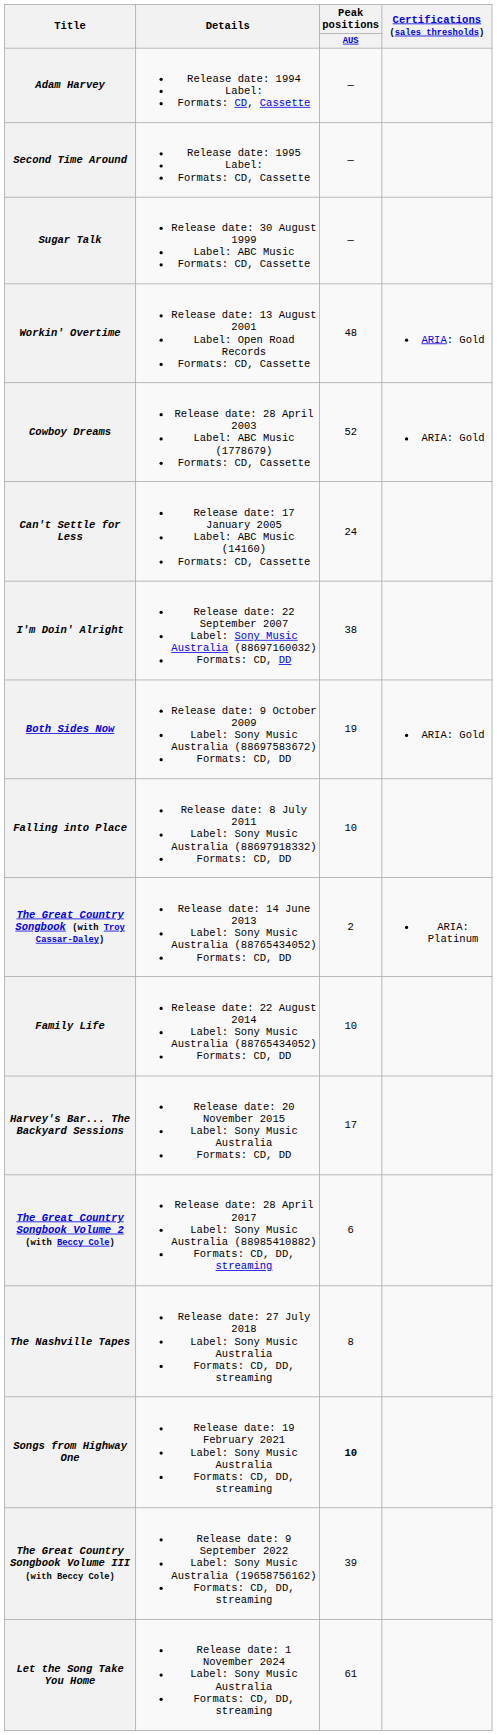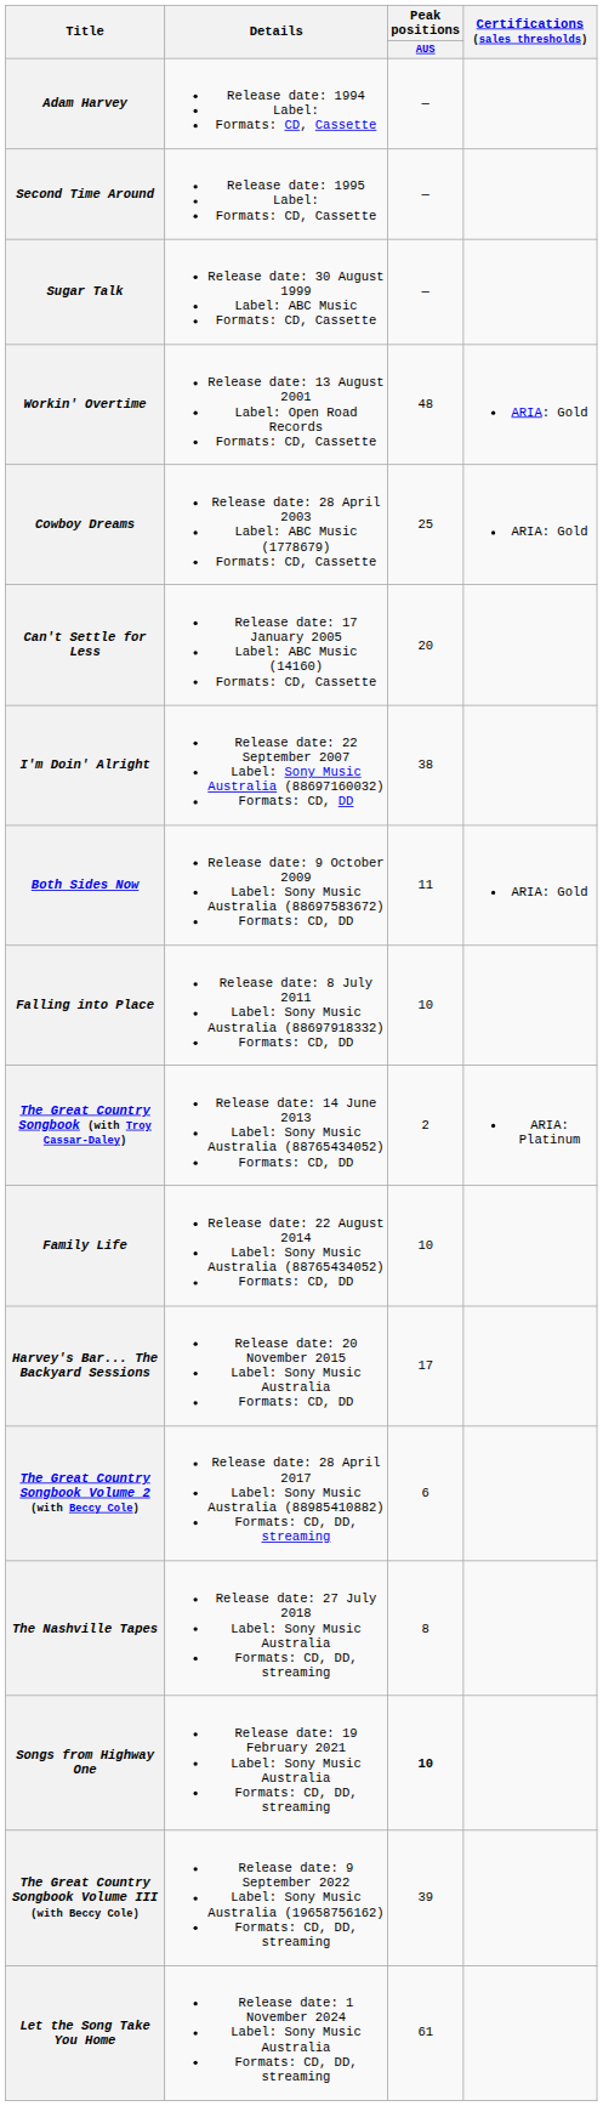Cowboy Dreams | Peak positions / AUS: 52 -> 25
Can't Settle for Less | Peak positions / AUS: 24 -> 20
Both Sides Now | Peak positions / AUS: 19 -> 11
